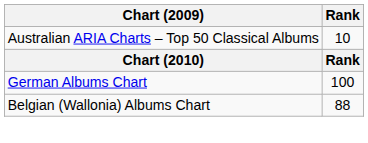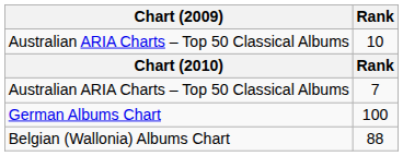+ row: Australian ARIA Charts – Top 50 Classical Albums | 7
